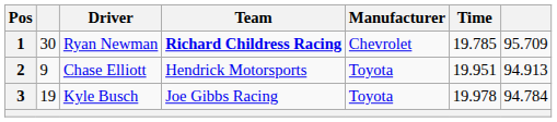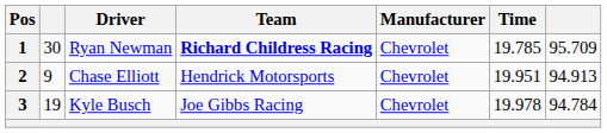2 | Manufacturer: Toyota -> Chevrolet
3 | Manufacturer: Toyota -> Chevrolet
